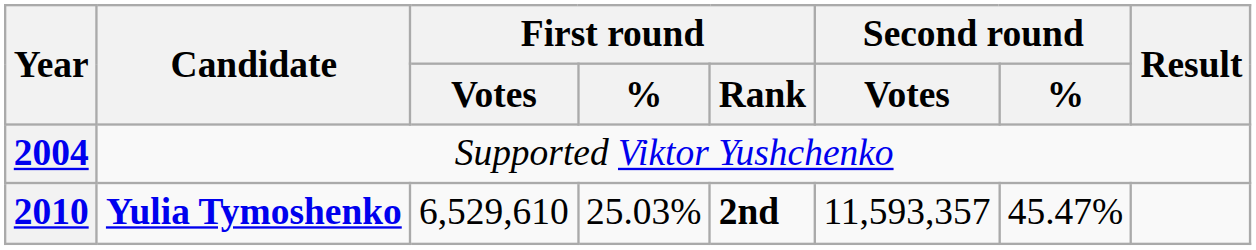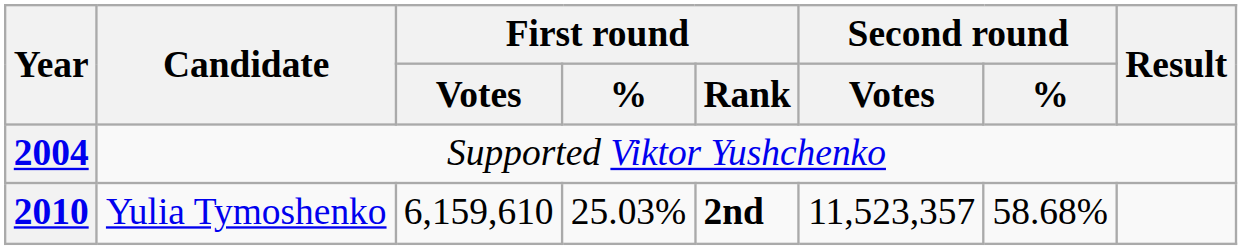2010 | Candidate: bold -> normal
2010 | First round / Votes: 6,529,610 -> 6,159,610
2010 | Second round / Votes: 11,593,357 -> 11,523,357
2010 | Second round / %: 45.47% -> 58.68%
